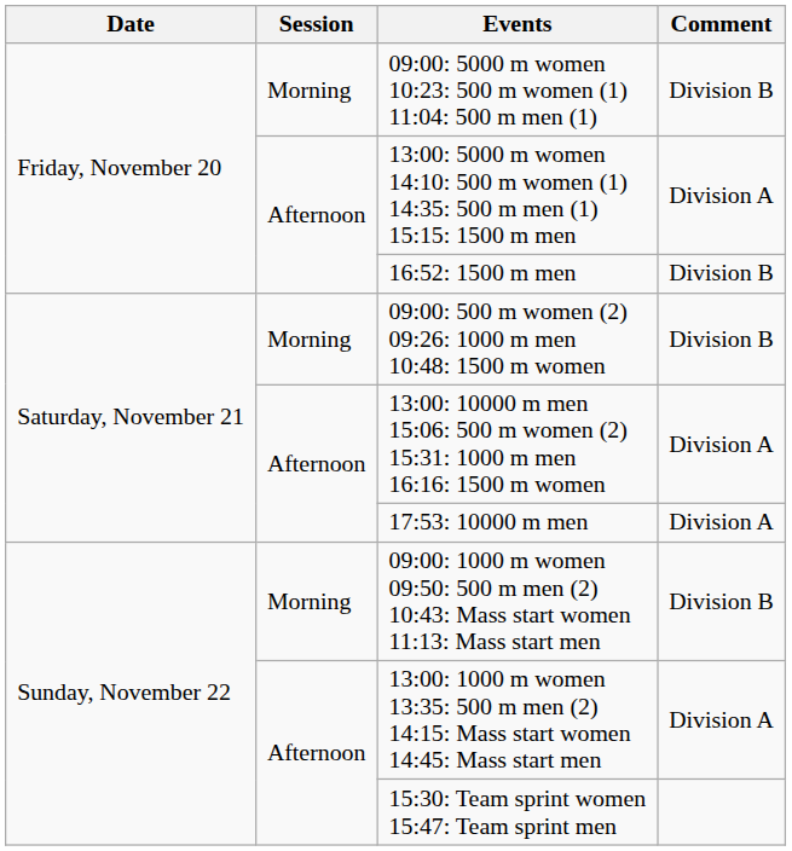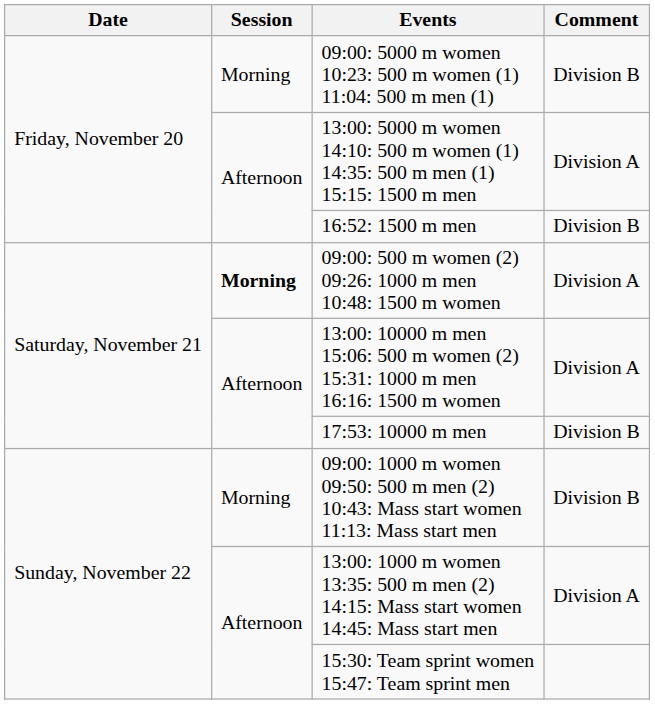09:00: 500 m women (2) 09:26: 1000 m men 10:48: 1500 m women | Session: normal -> bold
09:00: 500 m women (2) 09:26: 1000 m men 10:48: 1500 m women | Comment: Division B -> Division A
17:53: 10000 m men | Comment: Division A -> Division B
